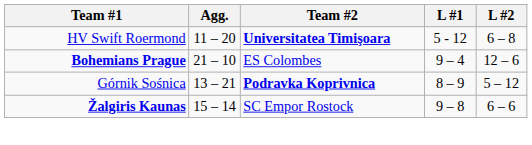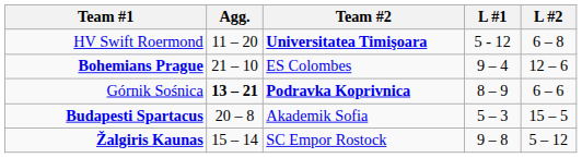Górnik Sośnica | Agg.: normal -> bold
Górnik Sośnica | L #2: 5 – 12 -> 6 – 6
+ row: Budapesti Spartacus | 20 – 8 | Akademik Sofia | 5 – 3 | 15 – 5
Žalgiris Kaunas | L #2: 6 – 6 -> 5 – 12
